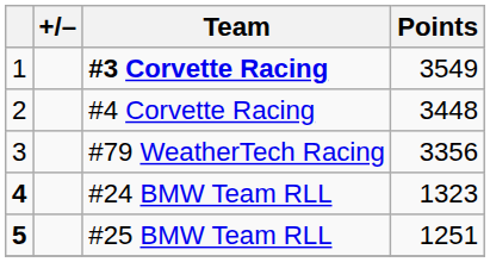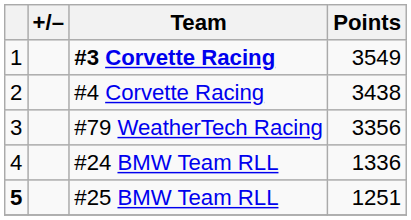#4 Corvette Racing | Points: 3448 -> 3438
#24 BMW Team RLL | column 1: bold -> normal
#24 BMW Team RLL | Points: 1323 -> 1336
